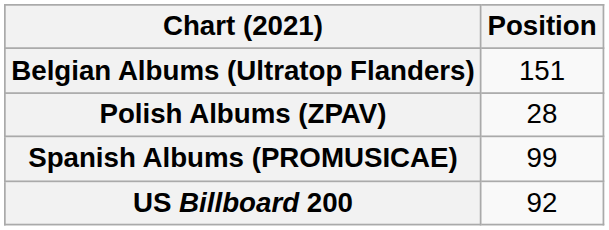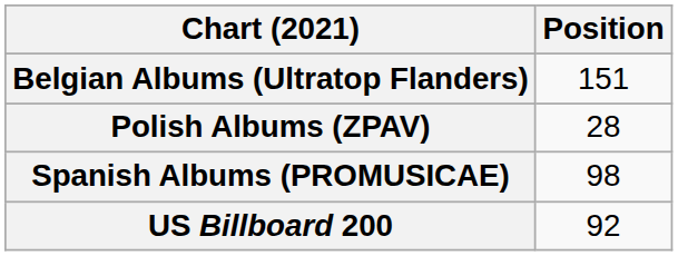Spanish Albums (PROMUSICAE) | Position: 99 -> 98
